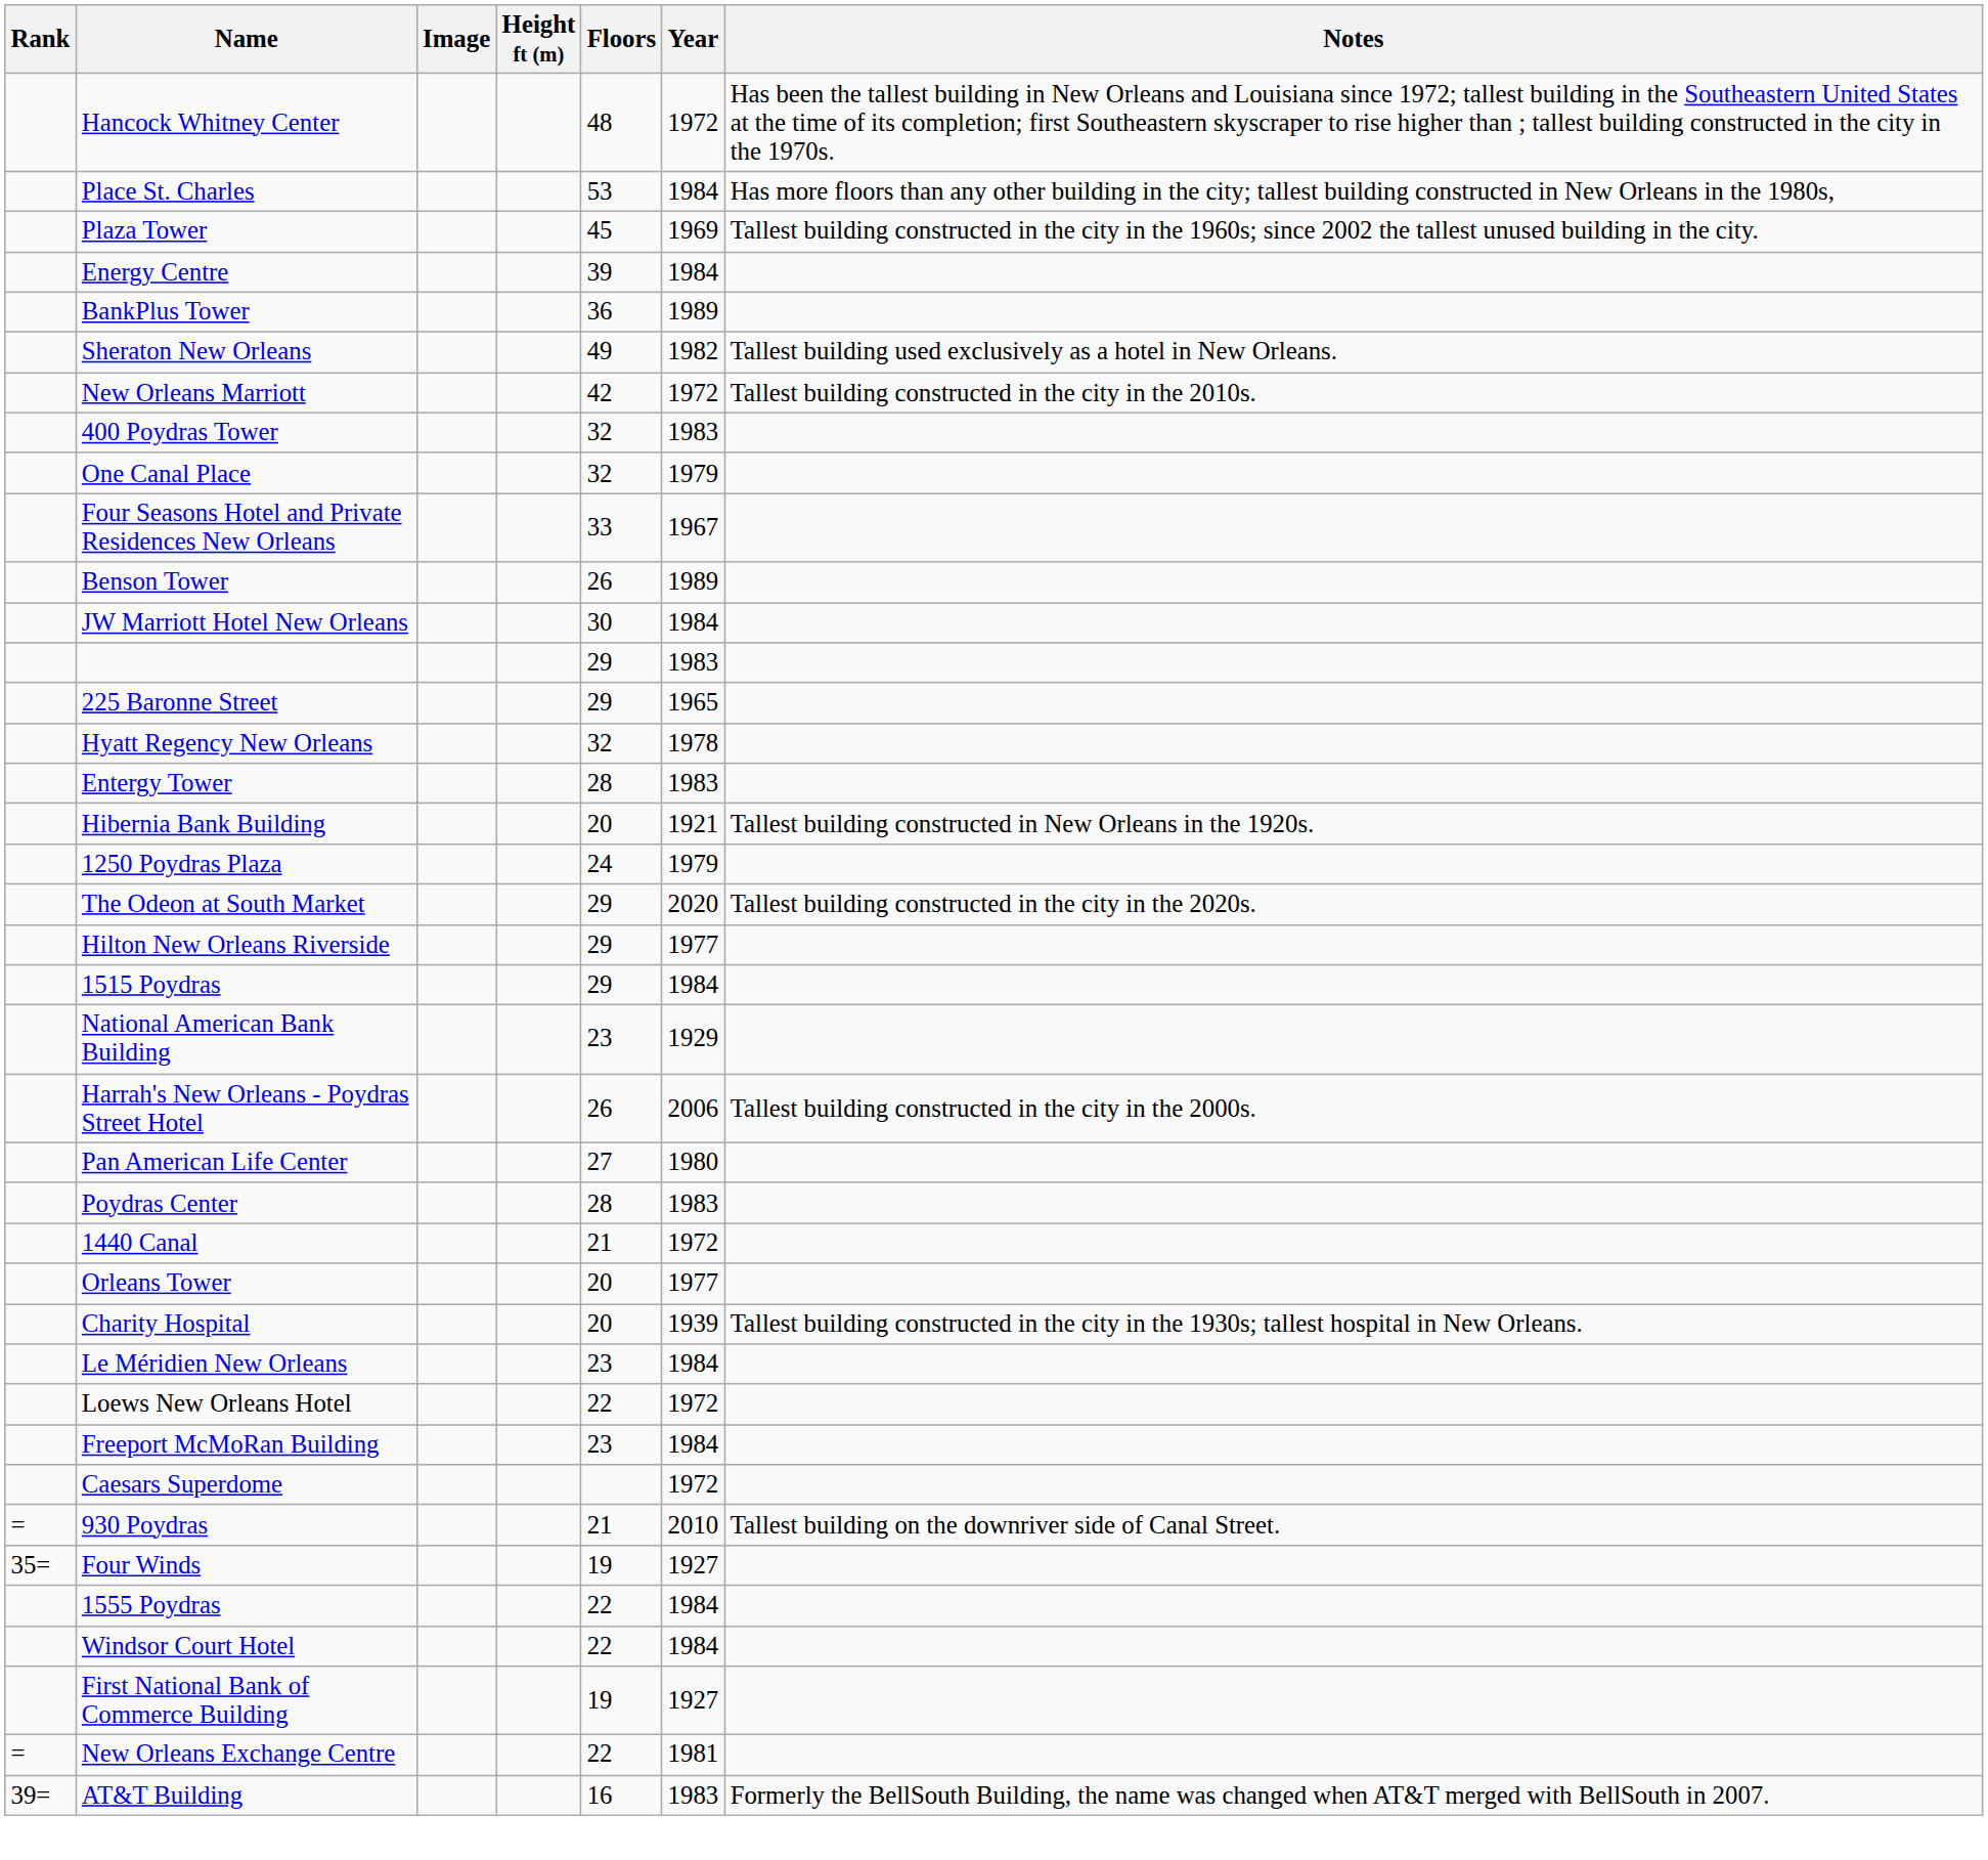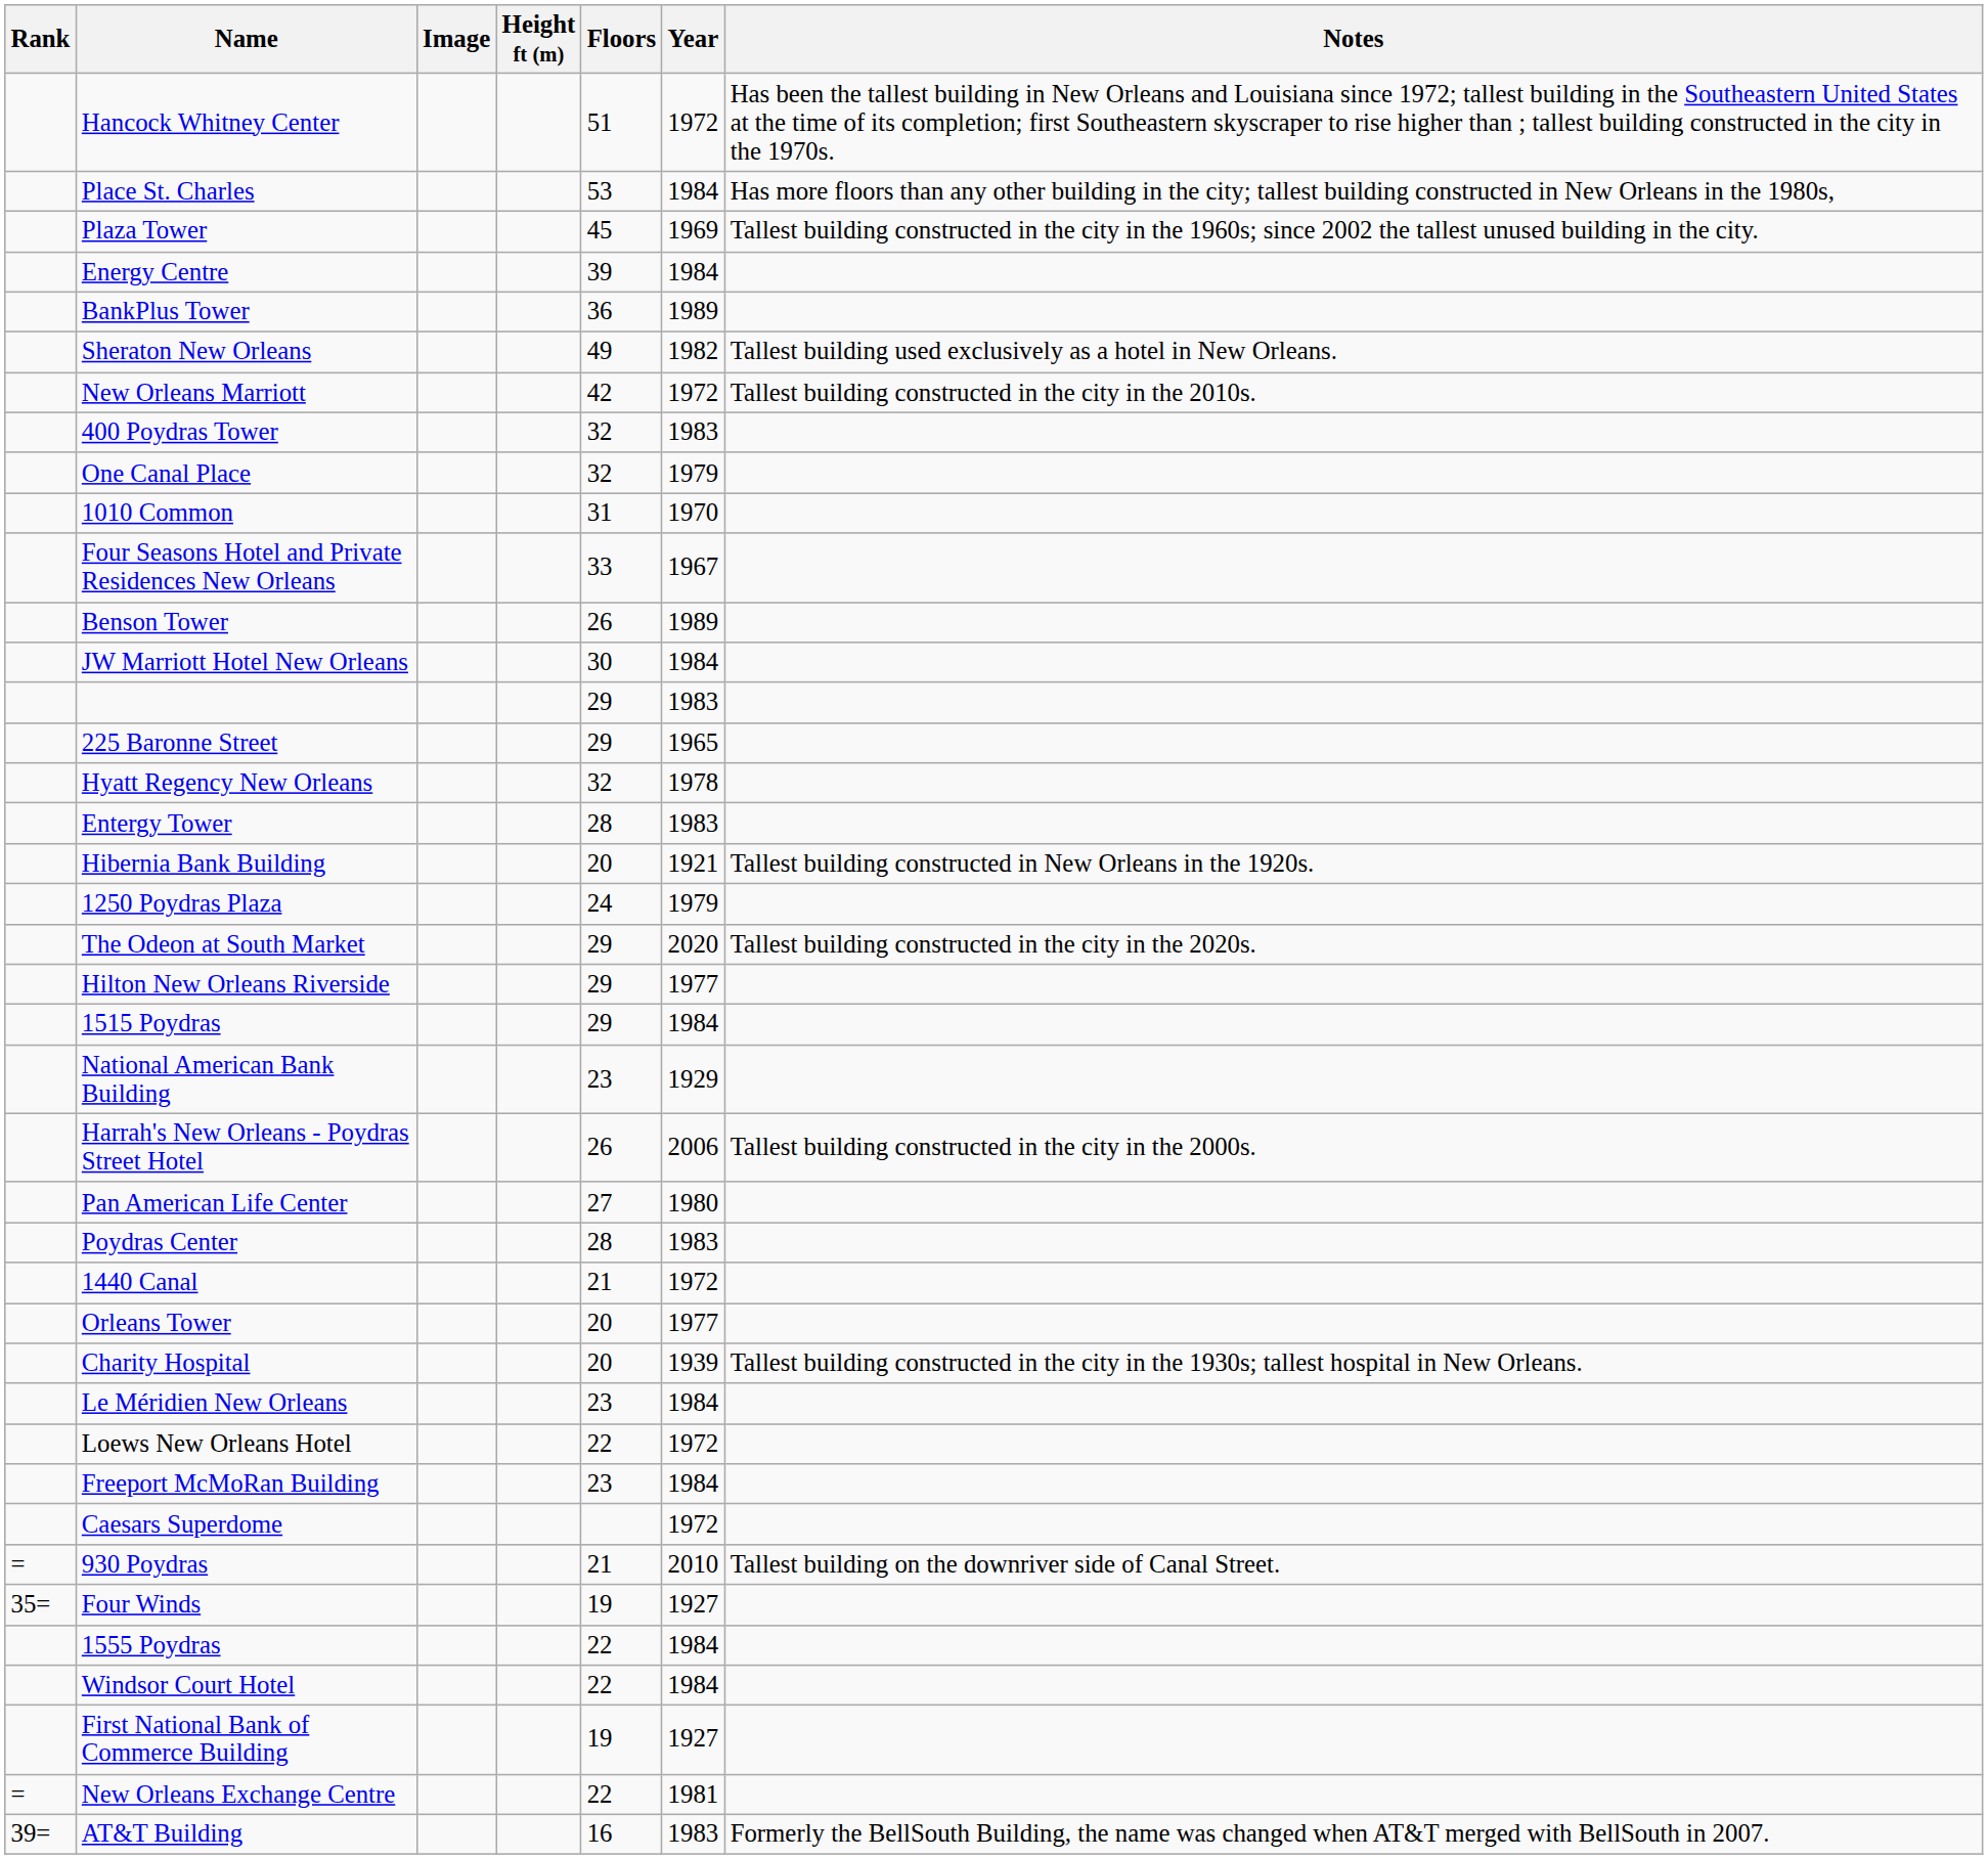Hancock Whitney Center | Floors: 48 -> 51
+ row: 1010 Common | 31 | 1970
